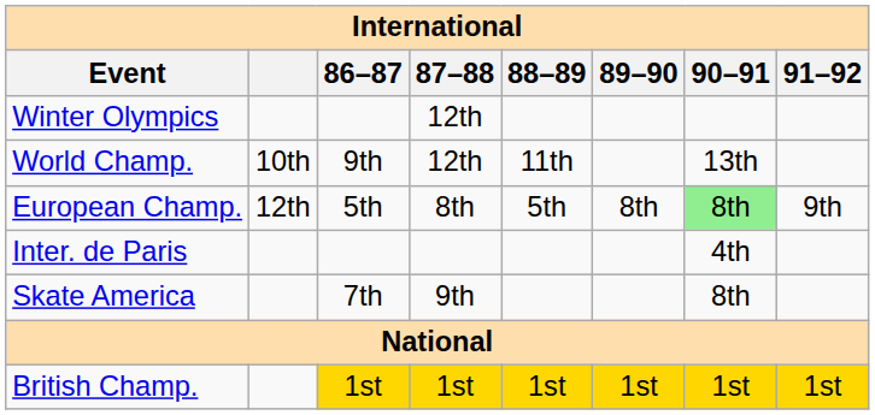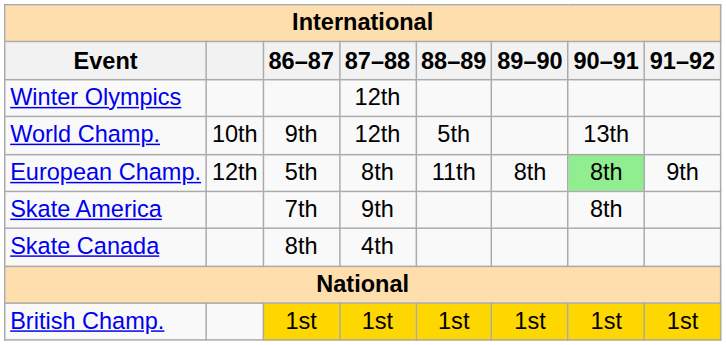World Champ. | 88–89: 11th -> 5th
European Champ. | 88–89: 5th -> 11th
- row: Inter. de Paris | 4th
+ row: Skate Canada | 8th | 4th
